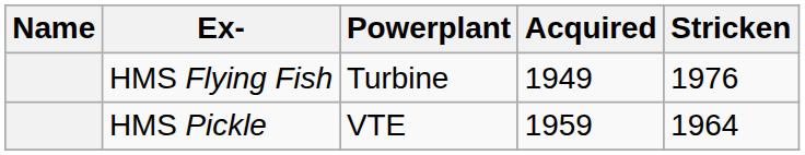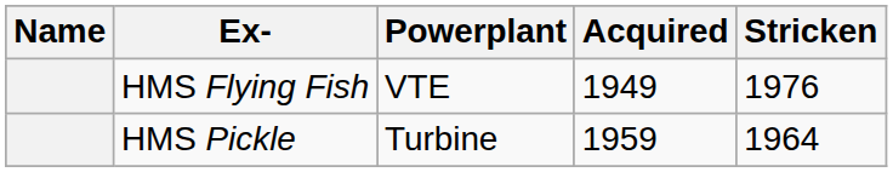HMS Flying Fish | Powerplant: Turbine -> VTE
HMS Pickle | Powerplant: VTE -> Turbine
